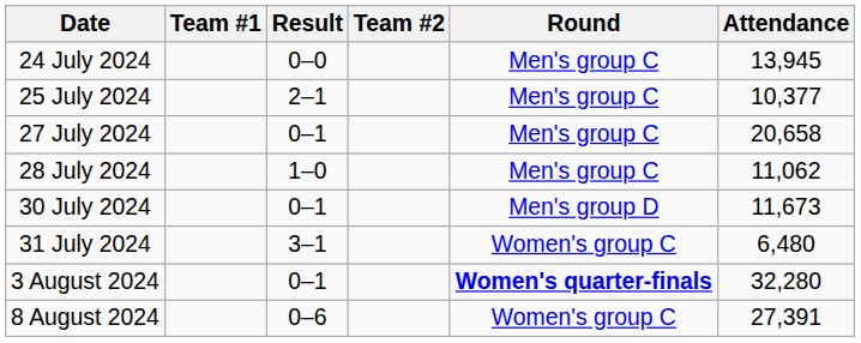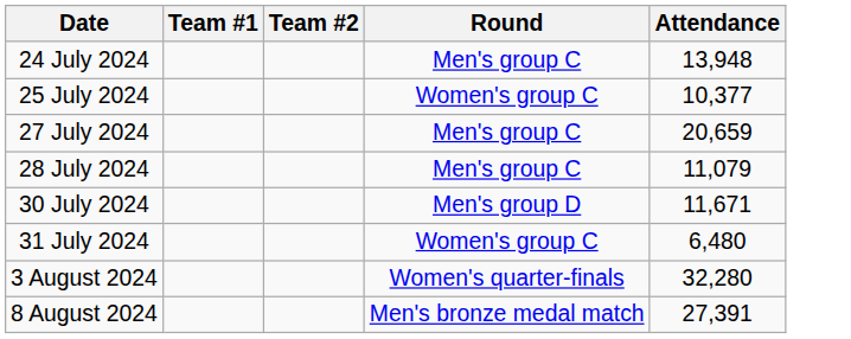- column: Result | 0–0 | 2–1 | 0–1 | 1–0 | 0–1 | 3–1 | 0–1 | 0–6
24 July 2024 | Attendance: 13,945 -> 13,948
25 July 2024 | Round: Men's group C -> Women's group C
27 July 2024 | Attendance: 20,658 -> 20,659
28 July 2024 | Attendance: 11,062 -> 11,079
30 July 2024 | Attendance: 11,673 -> 11,671
3 August 2024 | Round: bold -> normal
8 August 2024 | Round: Women's group C -> Men's bronze medal match
